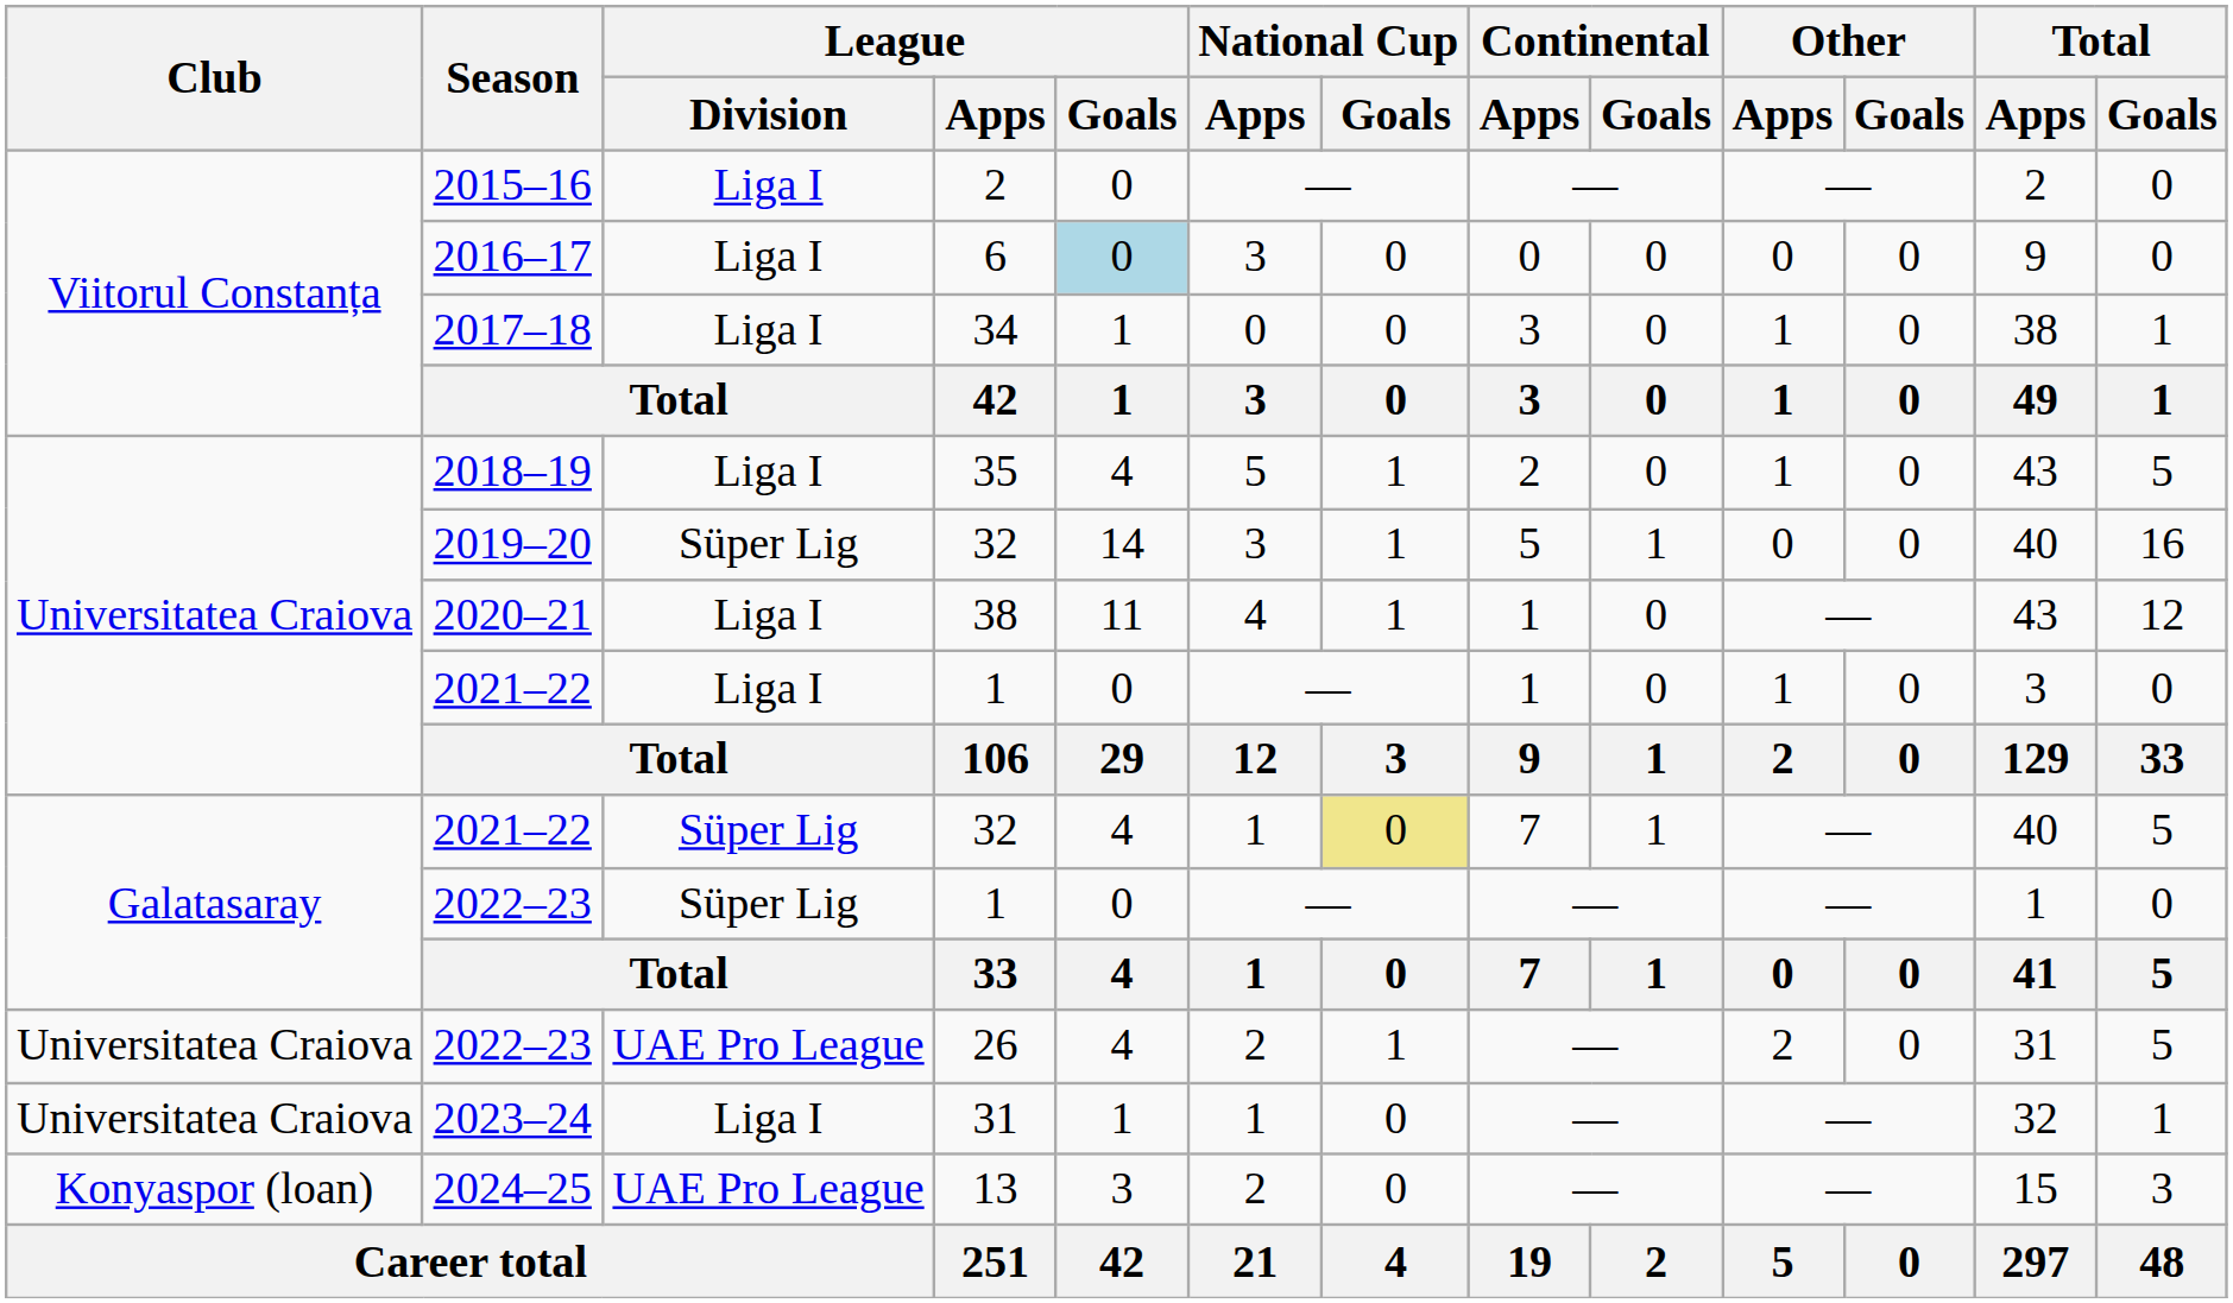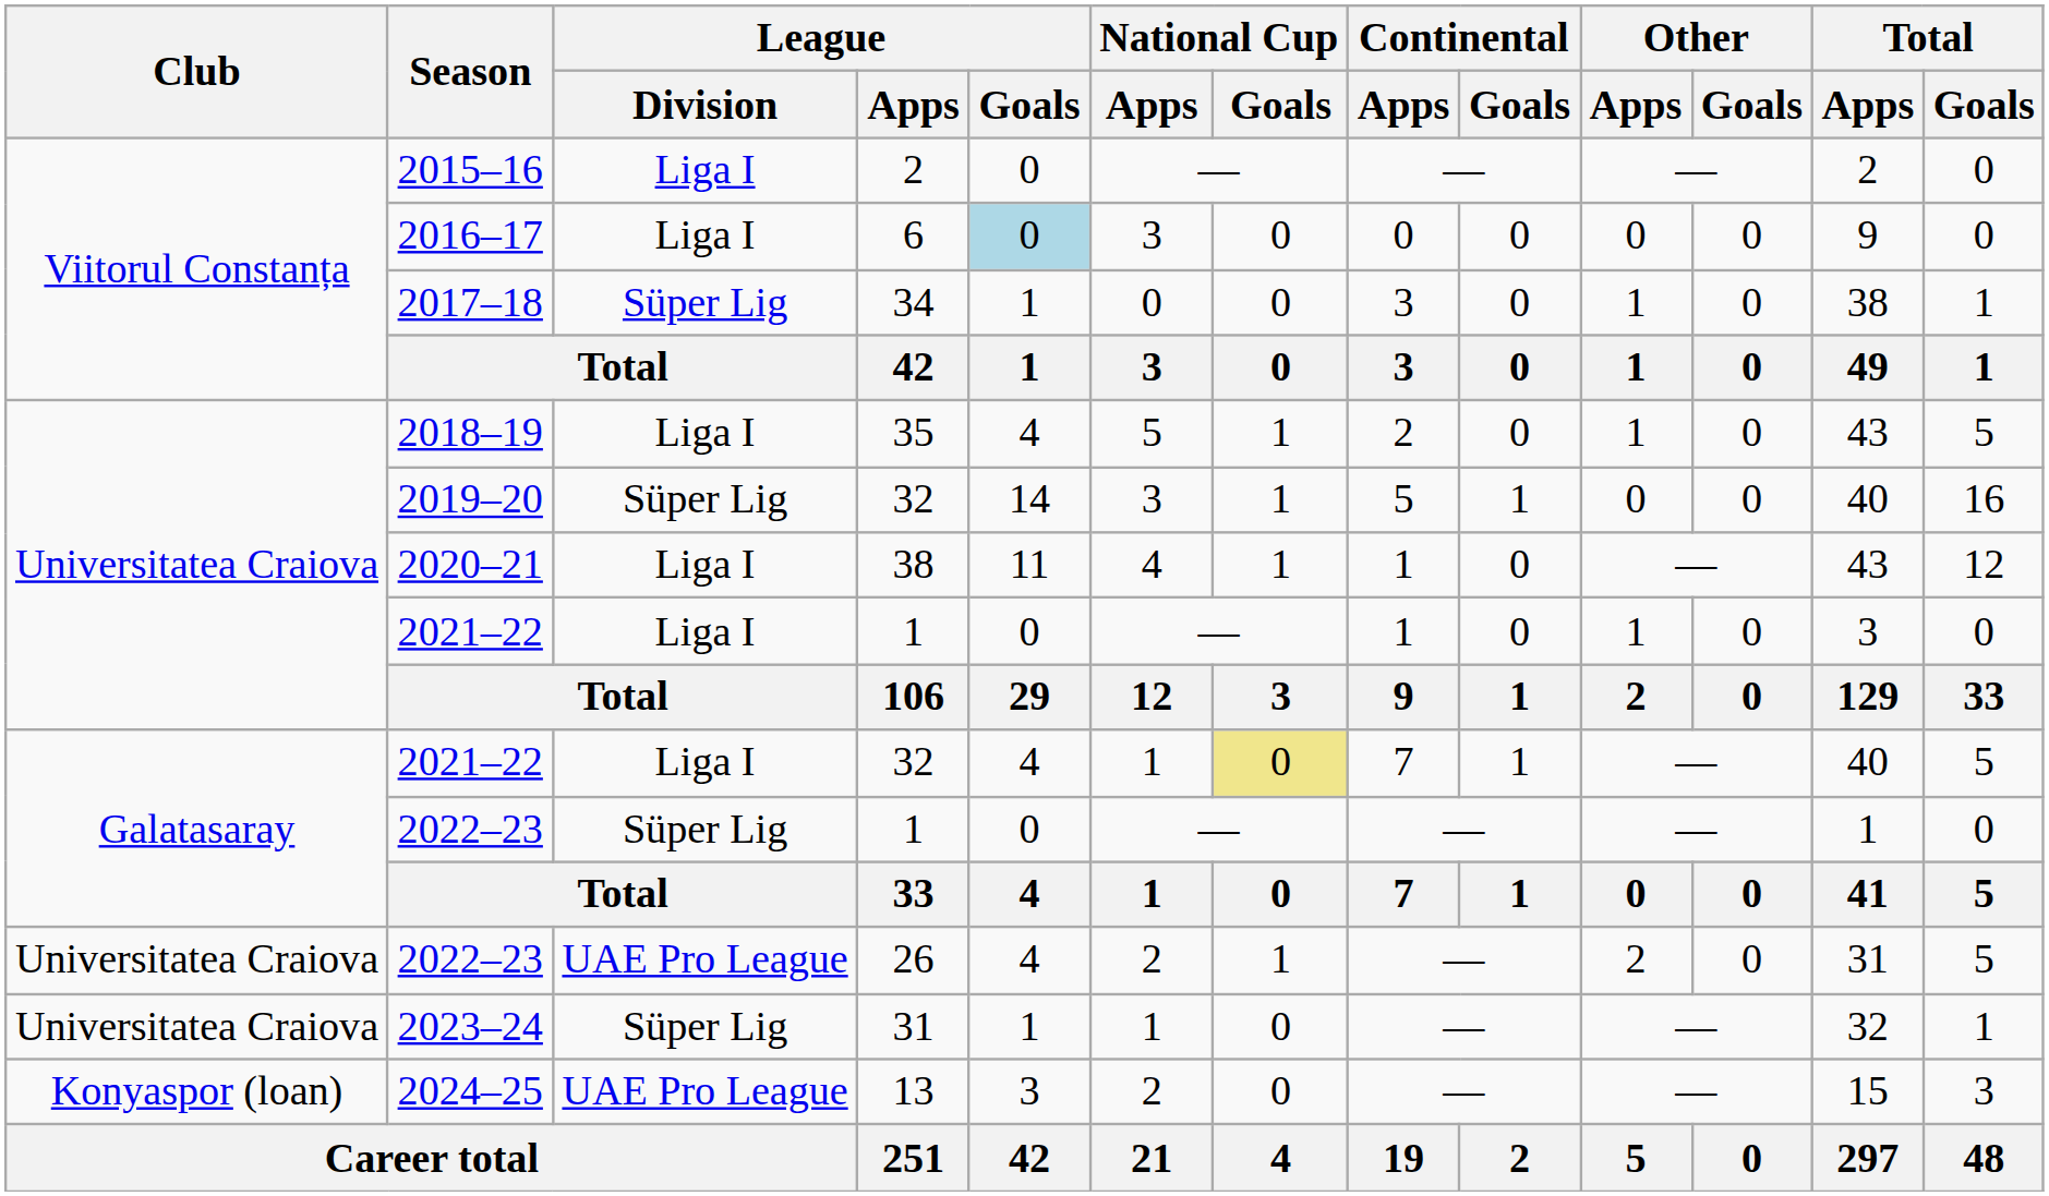2017–18 | League / Division: Liga I -> Süper Lig
2021–22 / 32 | League / Division: Süper Lig -> Liga I
2023–24 | League / Division: Liga I -> Süper Lig
